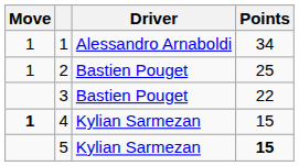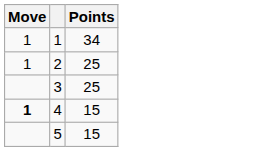- column: Driver | Alessandro Arnaboldi | Bastien Pouget | Bastien Pouget | Kylian Sarmezan | Kylian Sarmezan
3 | Points: 22 -> 25
5 | Points: bold -> normal
